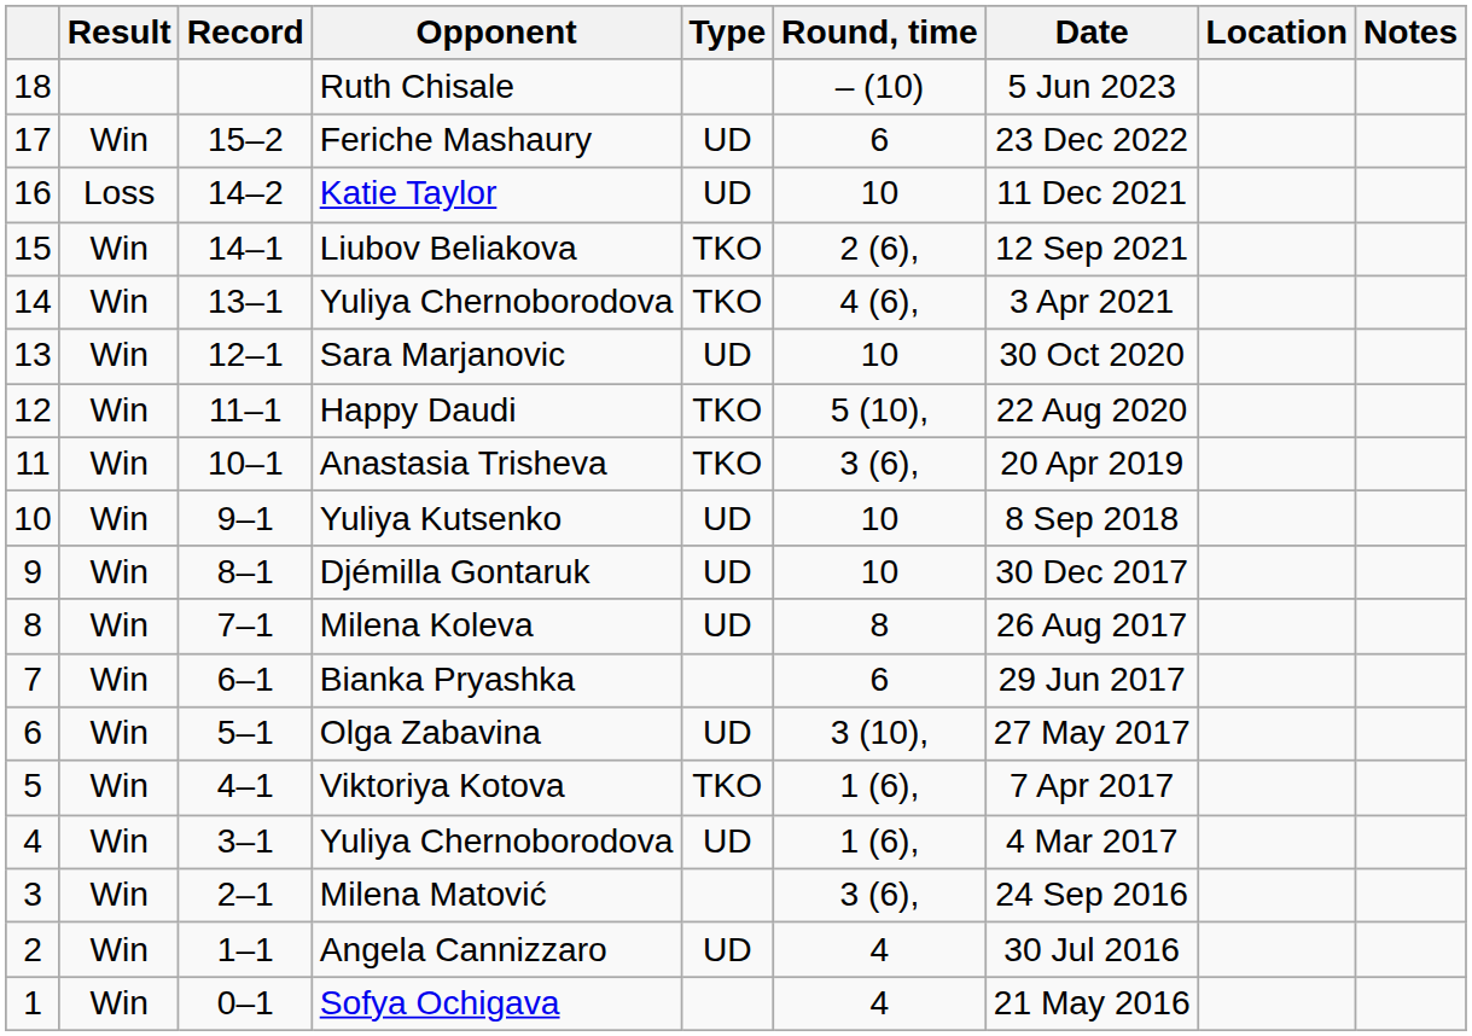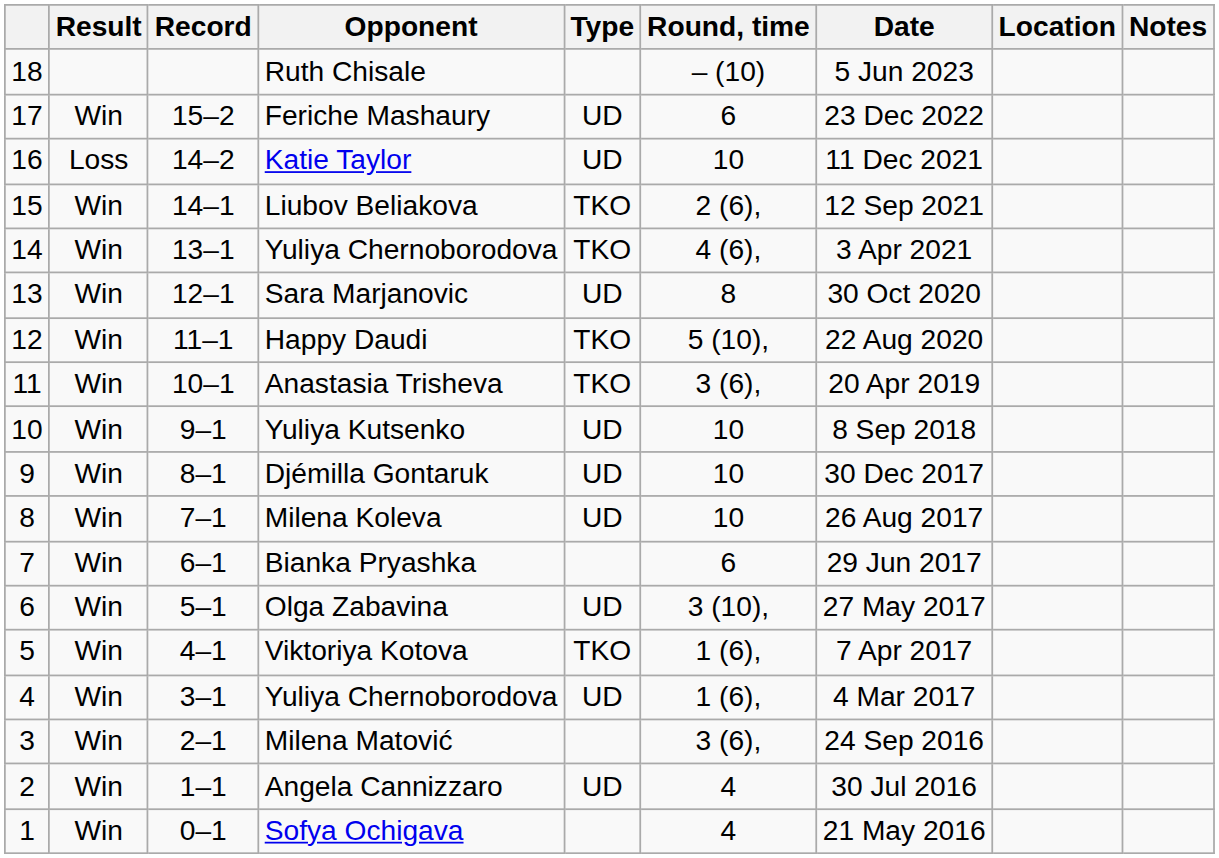Sara Marjanovic | Round, time: 10 -> 8
Milena Koleva | Round, time: 8 -> 10
